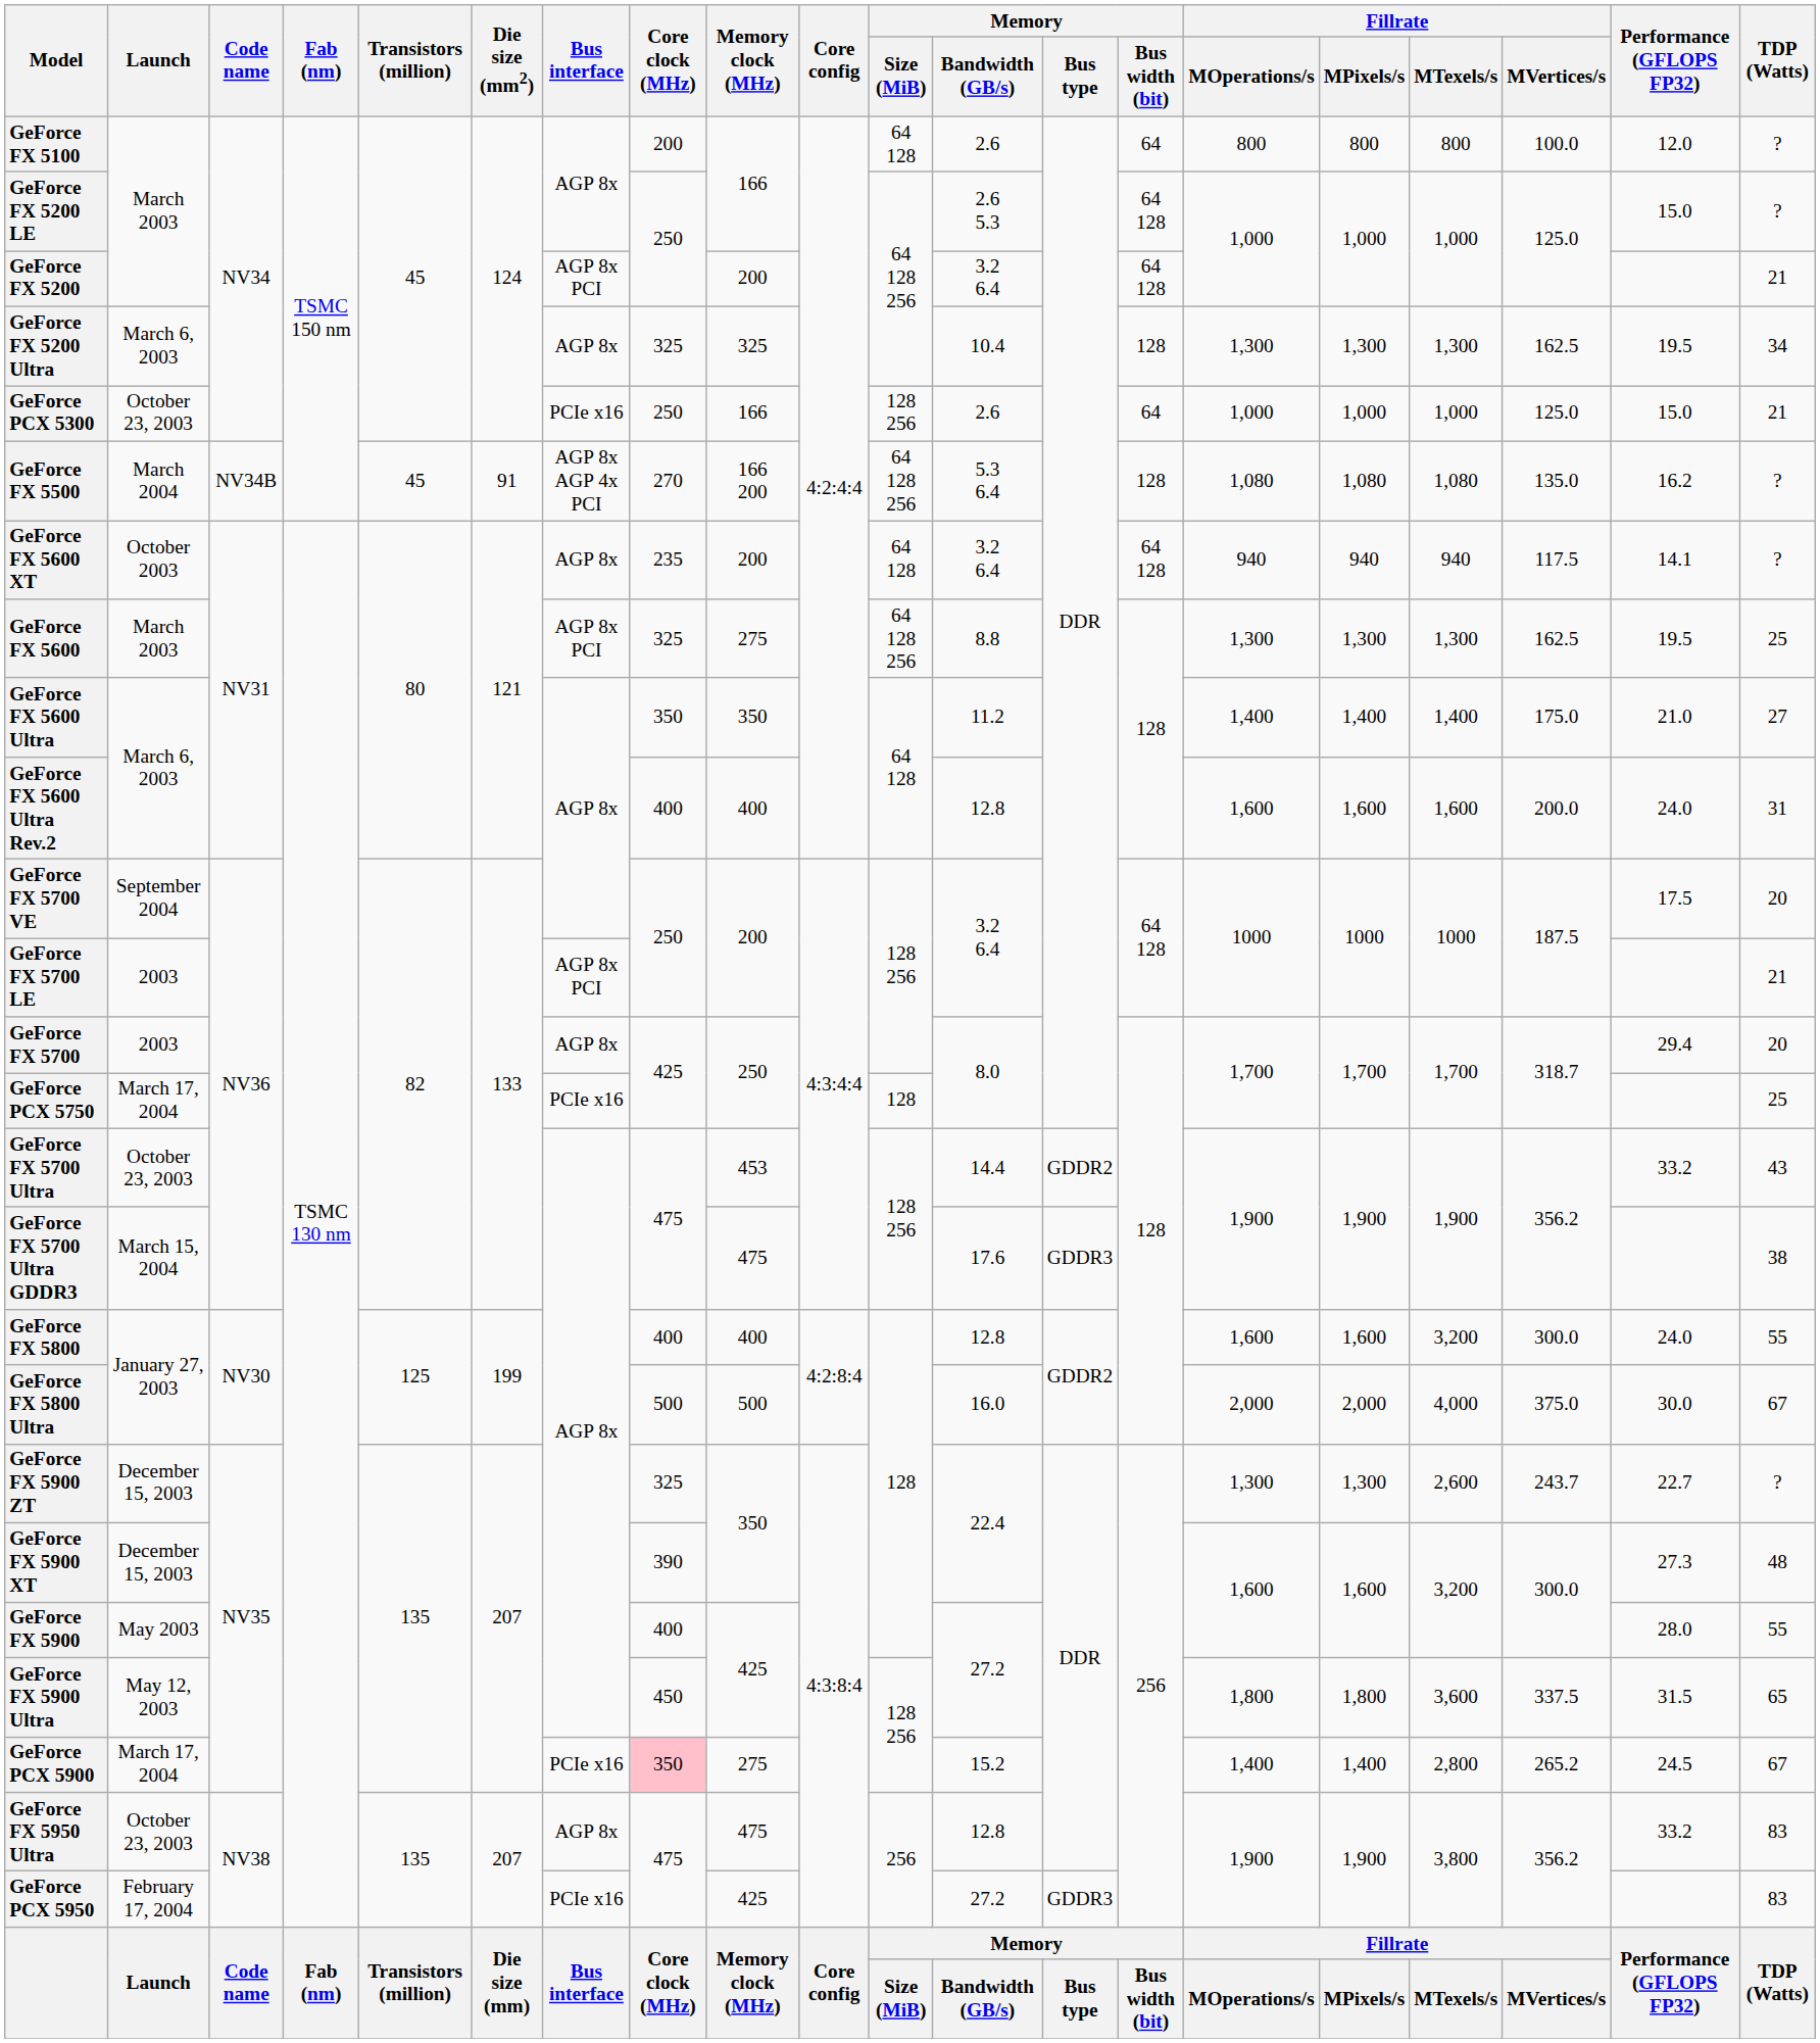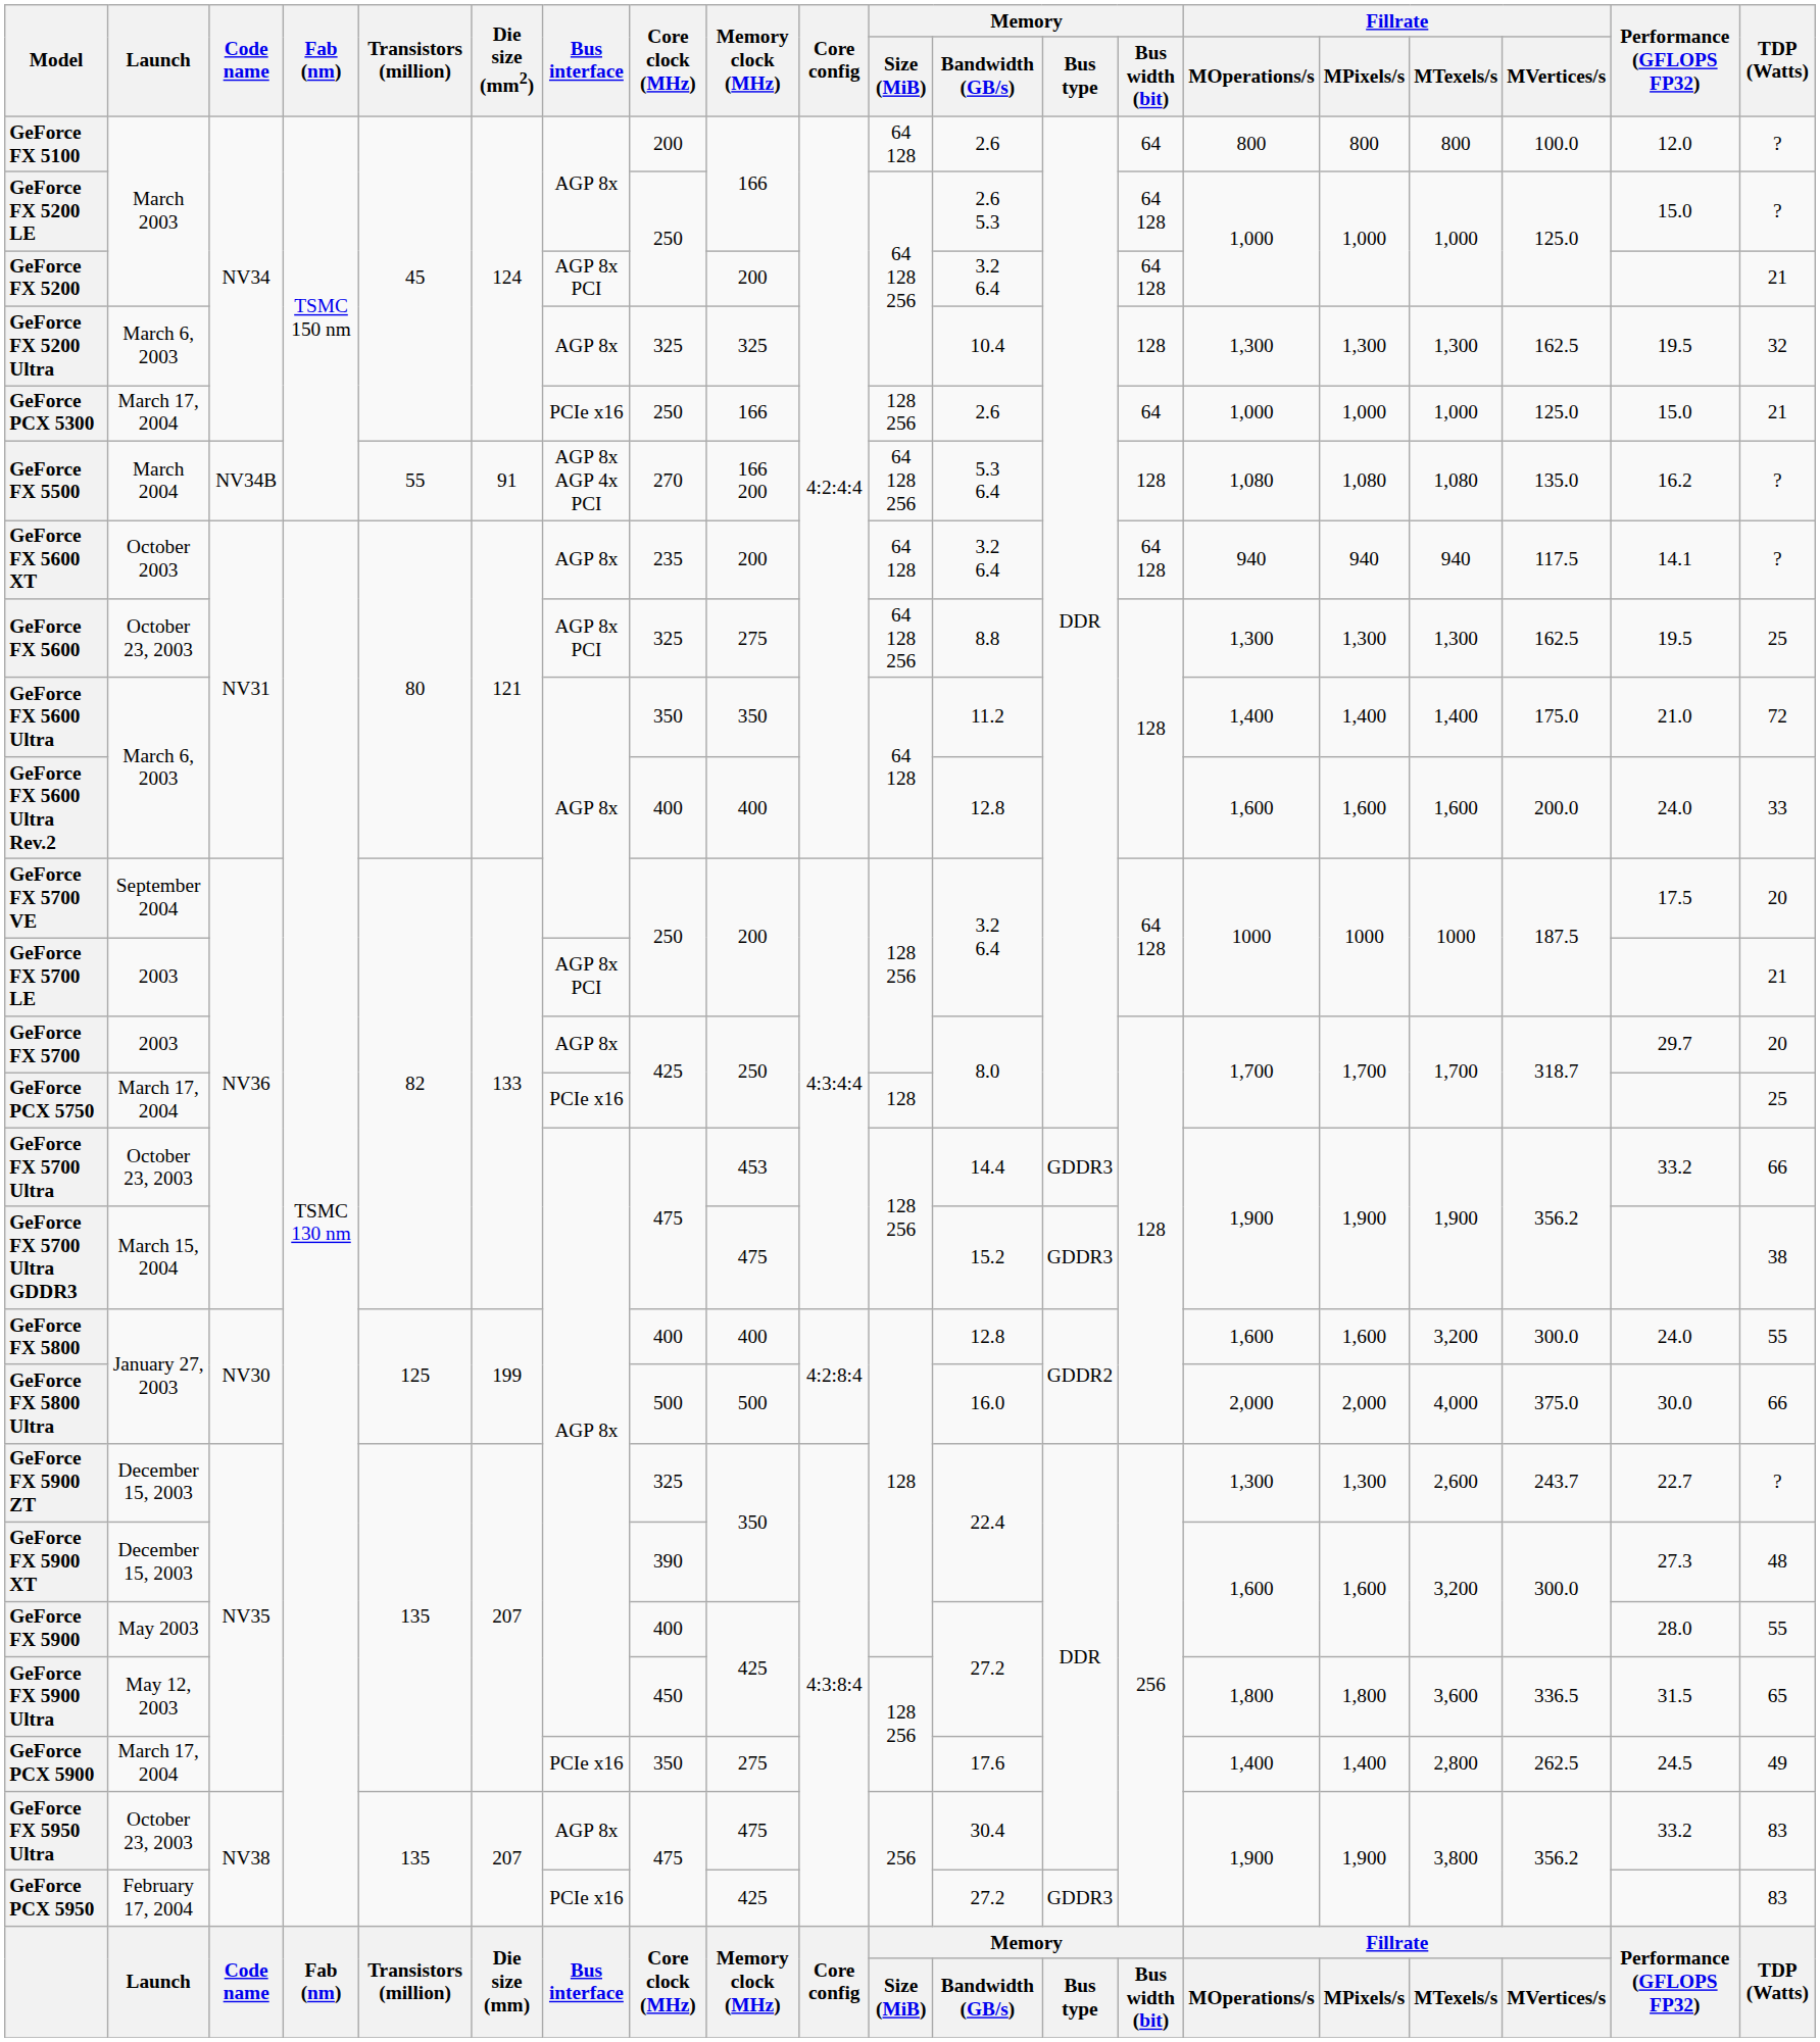GeForce FX 5200 Ultra | TDP (Watts): 34 -> 32
GeForce PCX 5300 | Launch: October 23, 2003 -> March 17, 2004
GeForce FX 5500 | Transistors (million): 45 -> 55
GeForce FX 5600 | Launch: March 2003 -> October 23, 2003
GeForce FX 5600 Ultra | TDP (Watts): 27 -> 72
GeForce FX 5600 Ultra Rev.2 | TDP (Watts): 31 -> 33
GeForce FX 5700 | Performance (GFLOPS FP32): 29.4 -> 29.7
GeForce FX 5700 Ultra | Memory / Bus type: GDDR2 -> GDDR3
GeForce FX 5700 Ultra | TDP (Watts): 43 -> 66
GeForce FX 5700 Ultra GDDR3 | Memory / Bandwidth (GB/s): 17.6 -> 15.2
GeForce FX 5800 Ultra | TDP (Watts): 67 -> 66
GeForce FX 5900 Ultra | Fillrate / MVertices/s: 337.5 -> 336.5
GeForce PCX 5900 | Core clock (MHz): pink background -> no background
GeForce PCX 5900 | Memory / Bandwidth (GB/s): 15.2 -> 17.6
GeForce PCX 5900 | Fillrate / MVertices/s: 265.2 -> 262.5
GeForce PCX 5900 | TDP (Watts): 67 -> 49
GeForce FX 5950 Ultra | Memory / Bandwidth (GB/s): 12.8 -> 30.4
